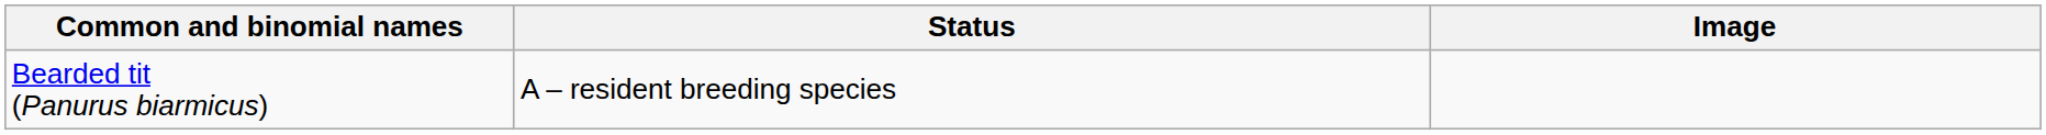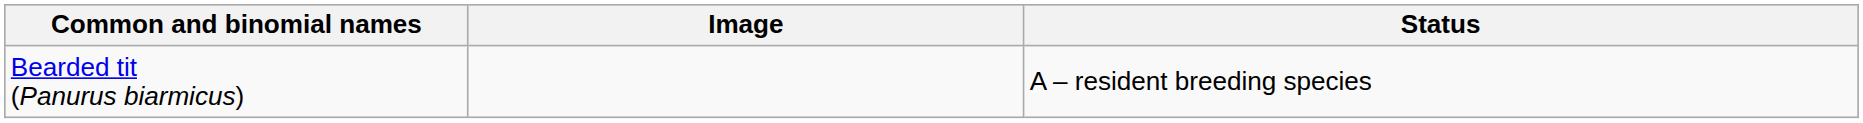columns swapped: Image <-> Status
